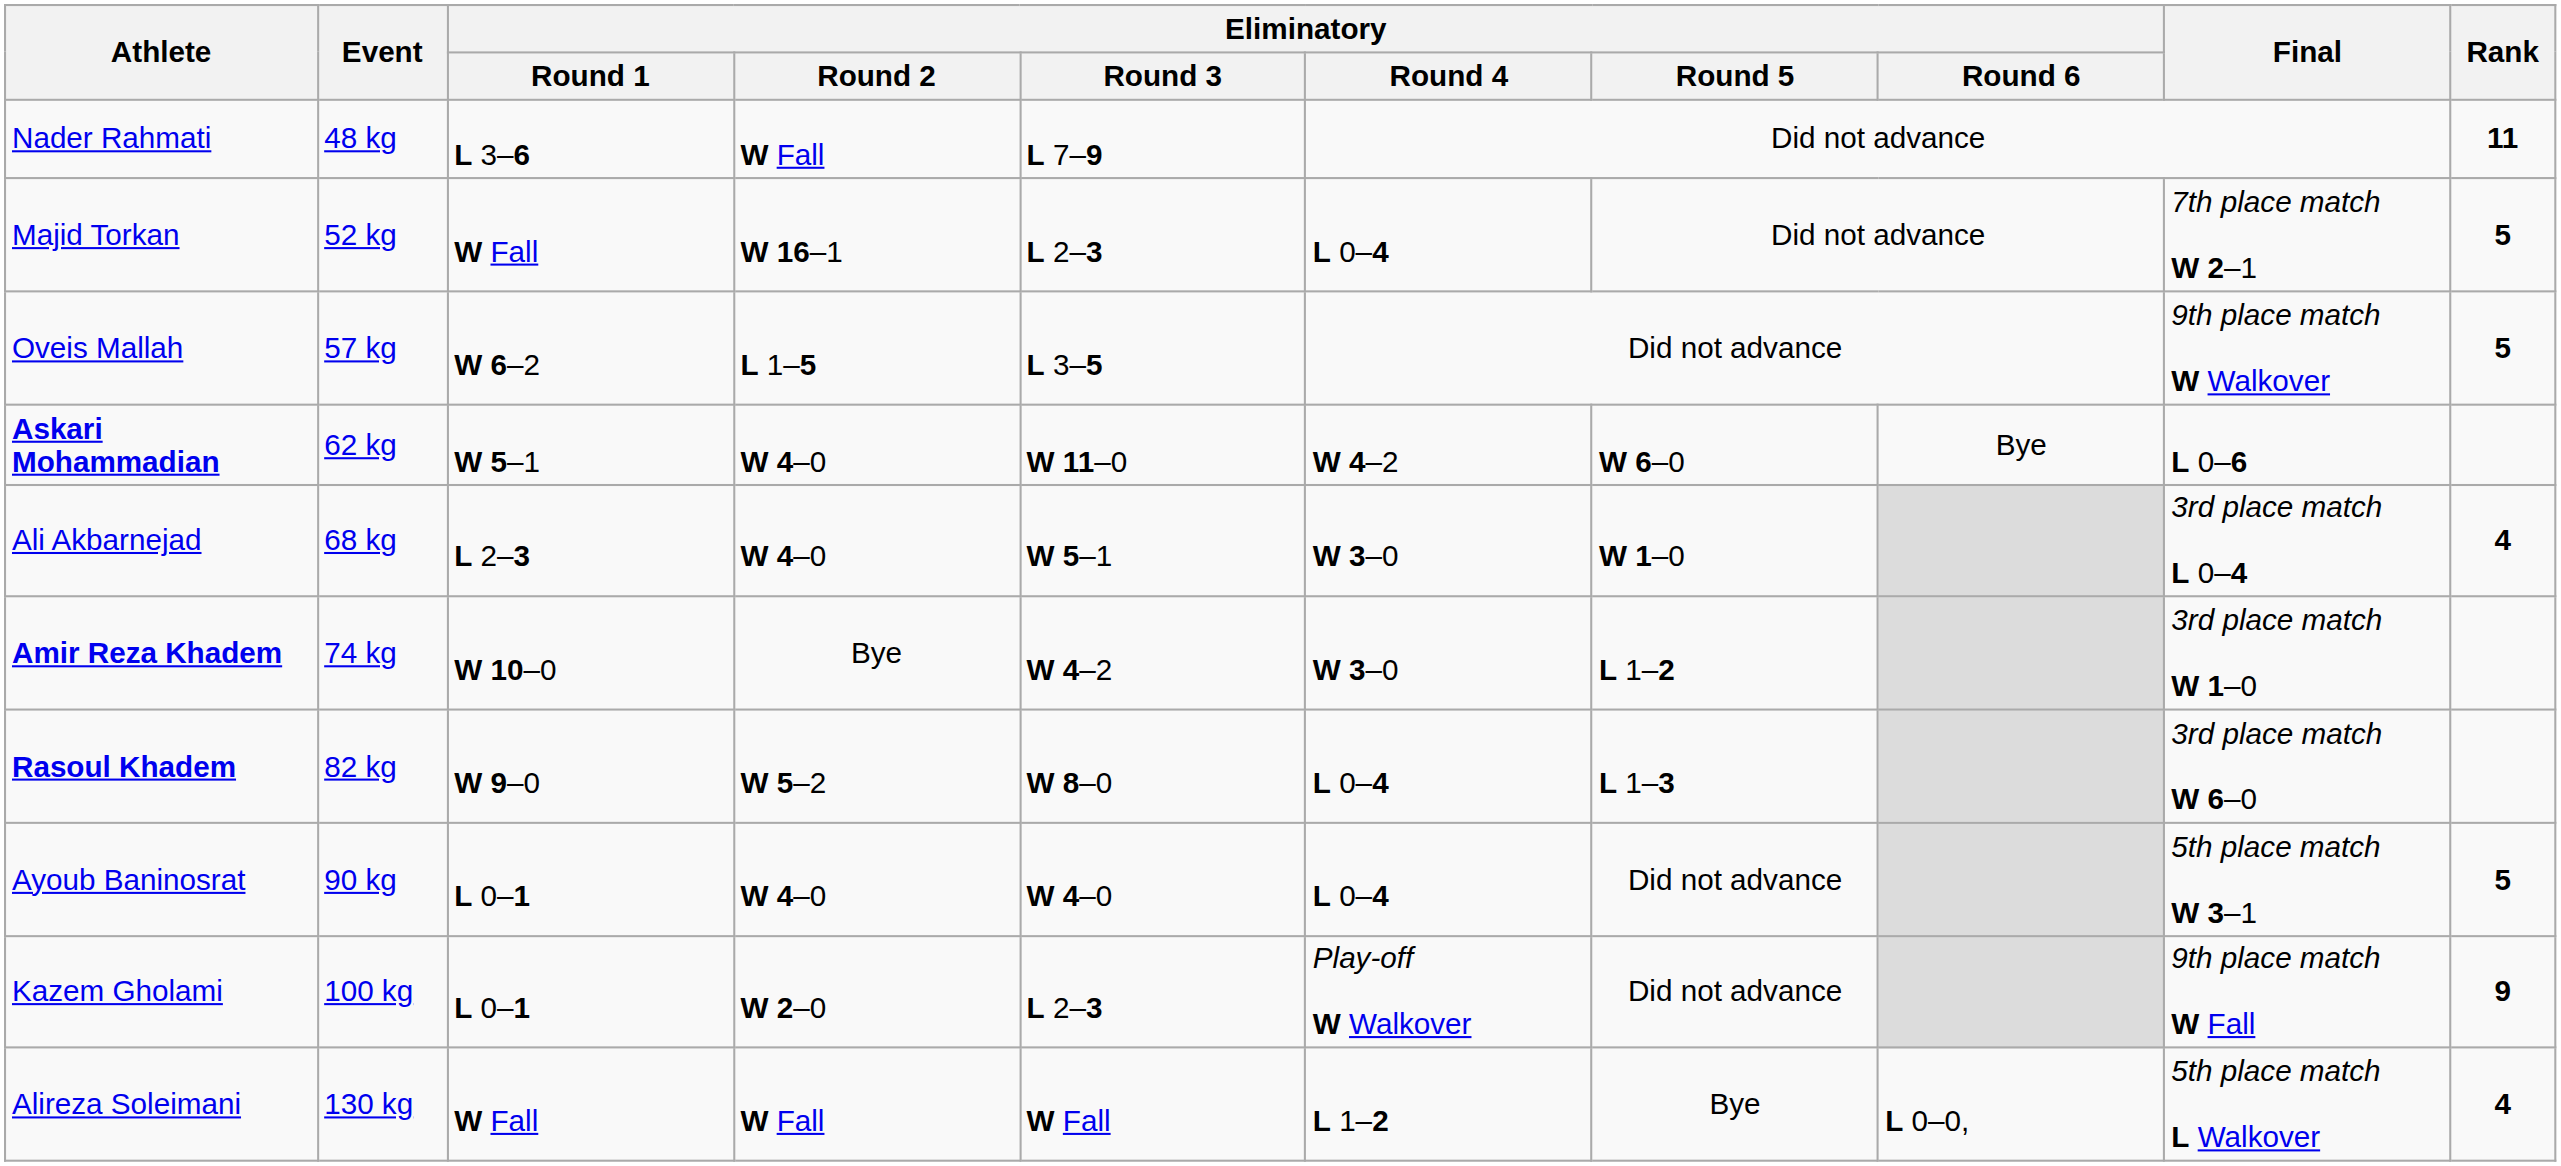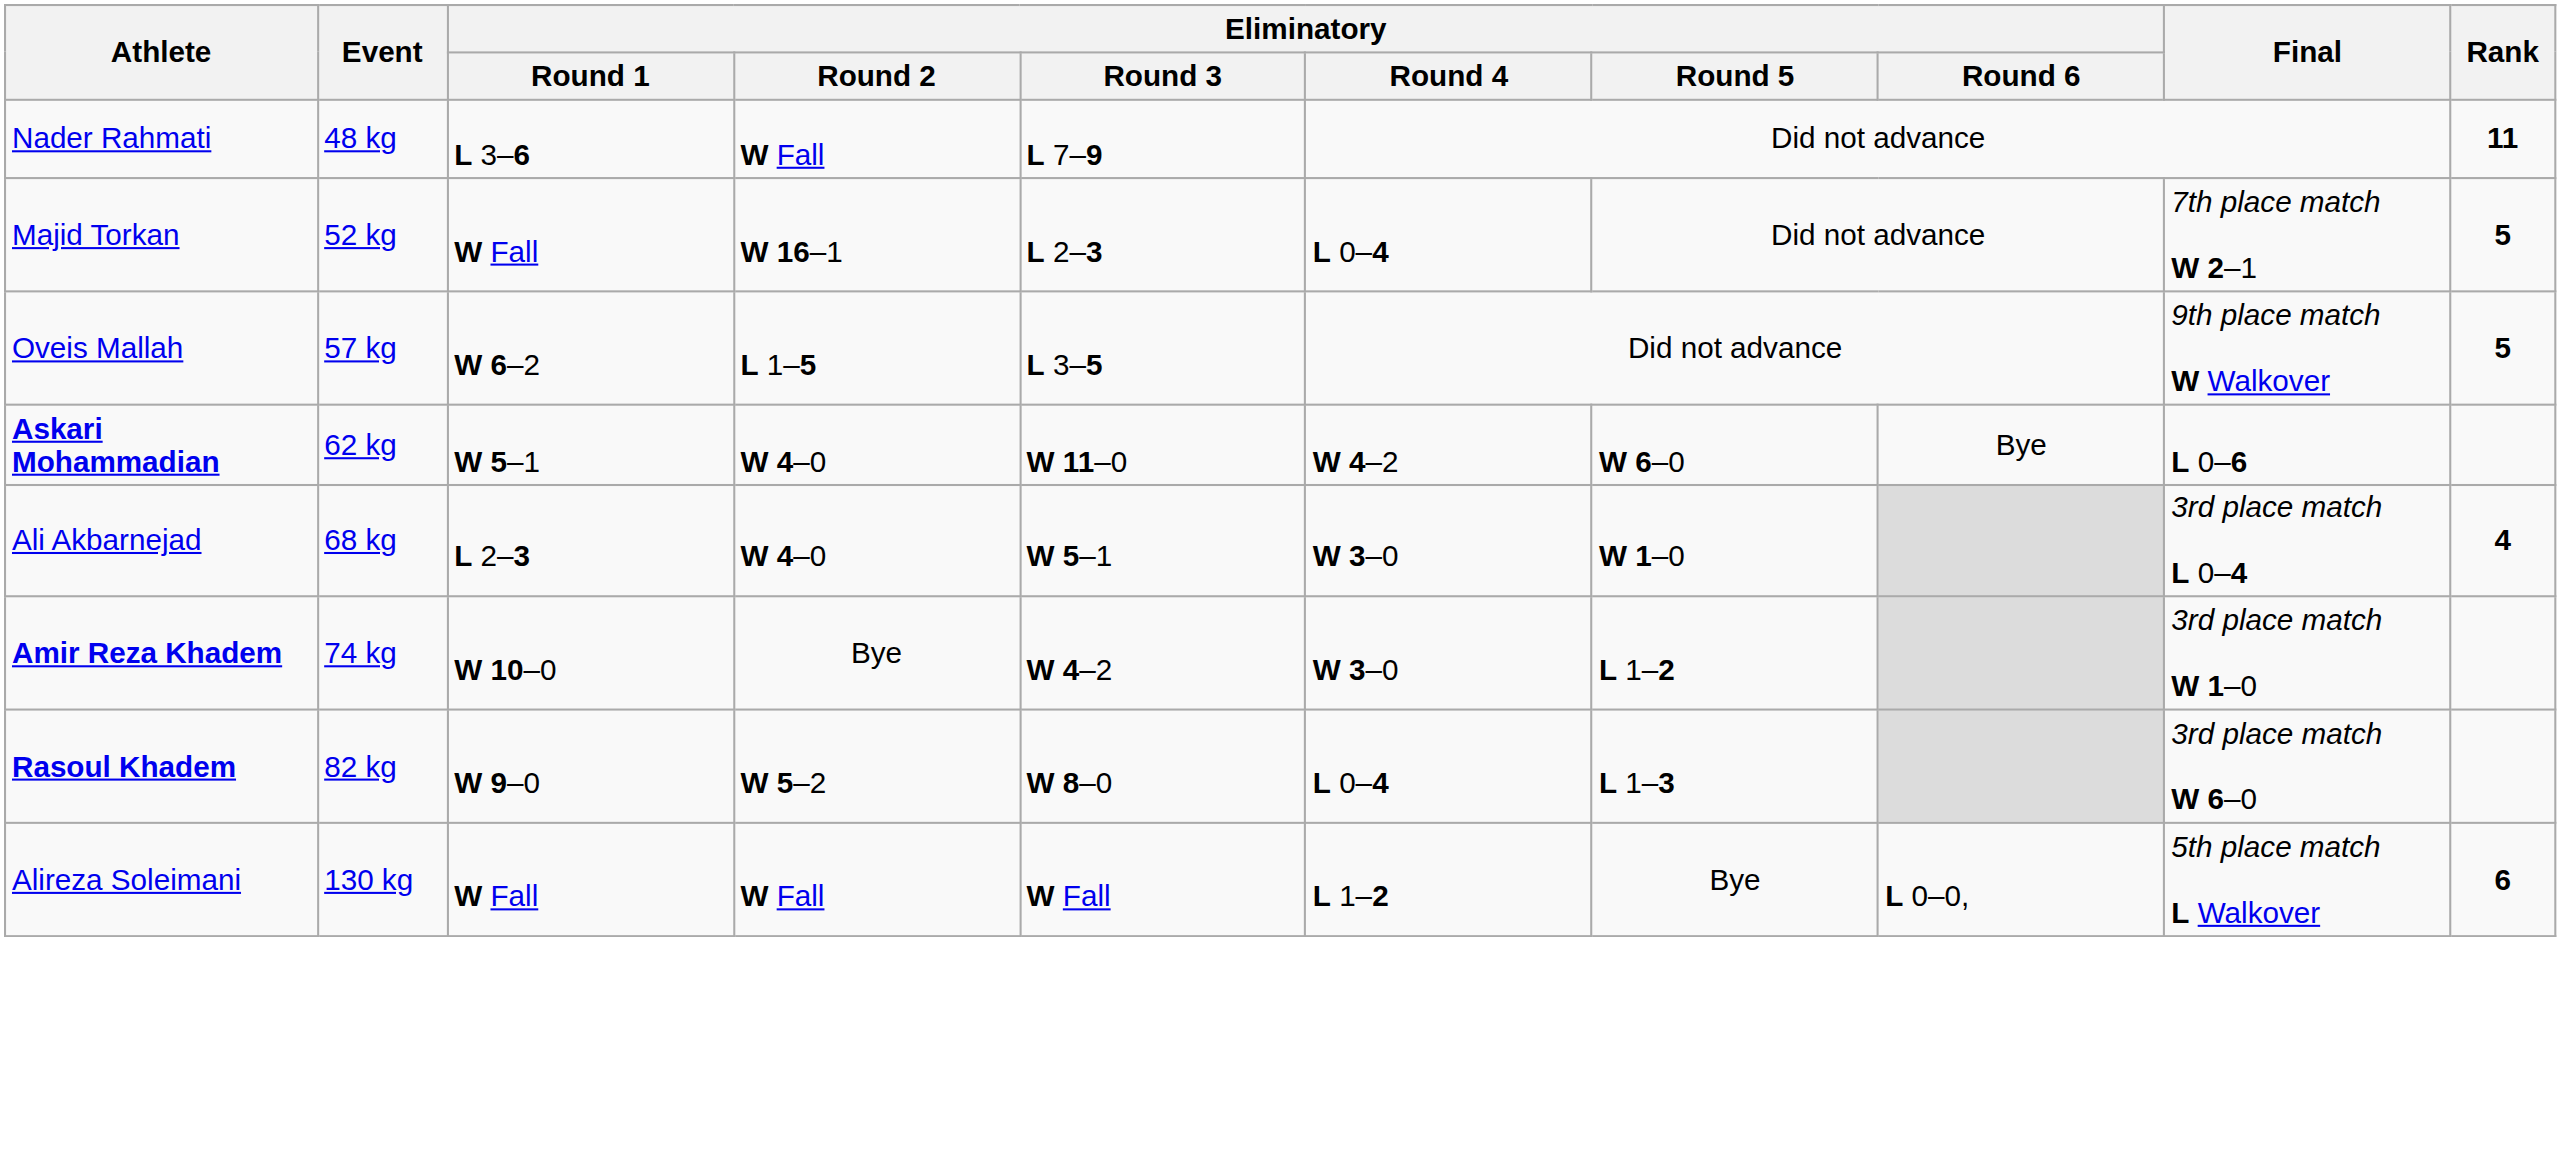- row: Ayoub Baninosrat | 90 kg | L 0–1 | W 4–0 | W 4–0 | L 0–4 | Did not advance | 5th place match W 3–1 | 5
- row: Kazem Gholami | 100 kg | L 0–1 | W 2–0 | L 2–3 | Play-off W Walkover | Did not advance | 9th place match W Fall | 9
Alireza Soleimani | Rank: 4 -> 6
